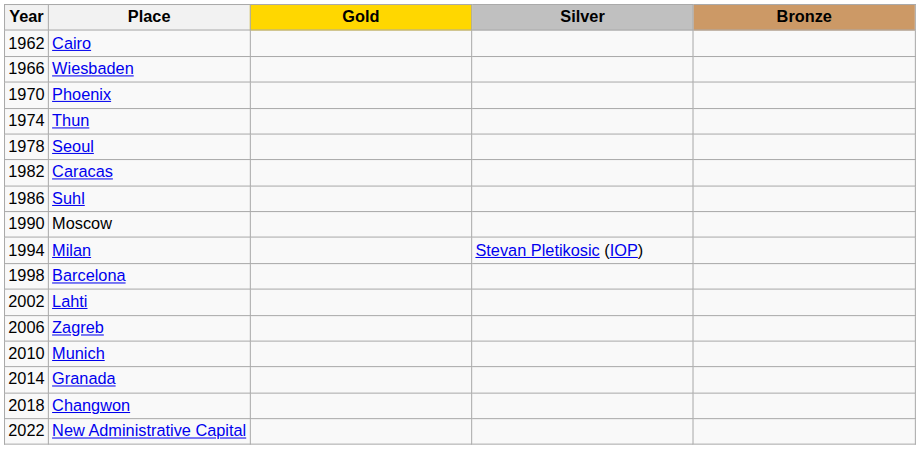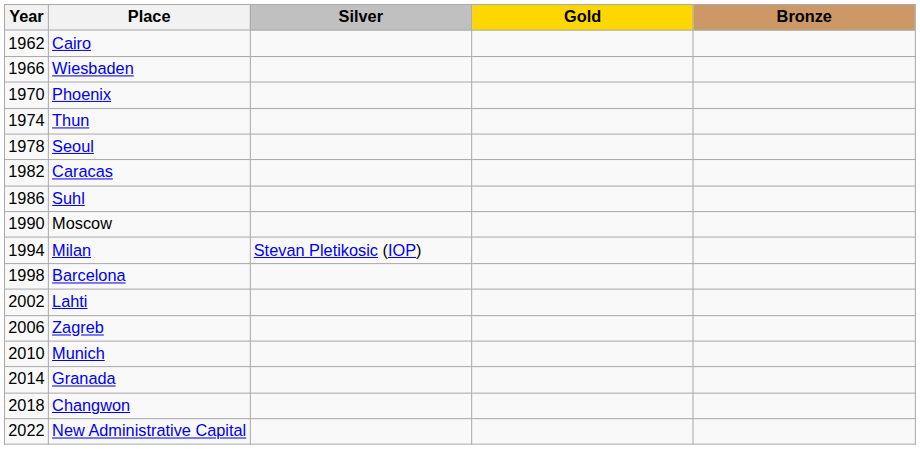columns swapped: Gold <-> Silver
